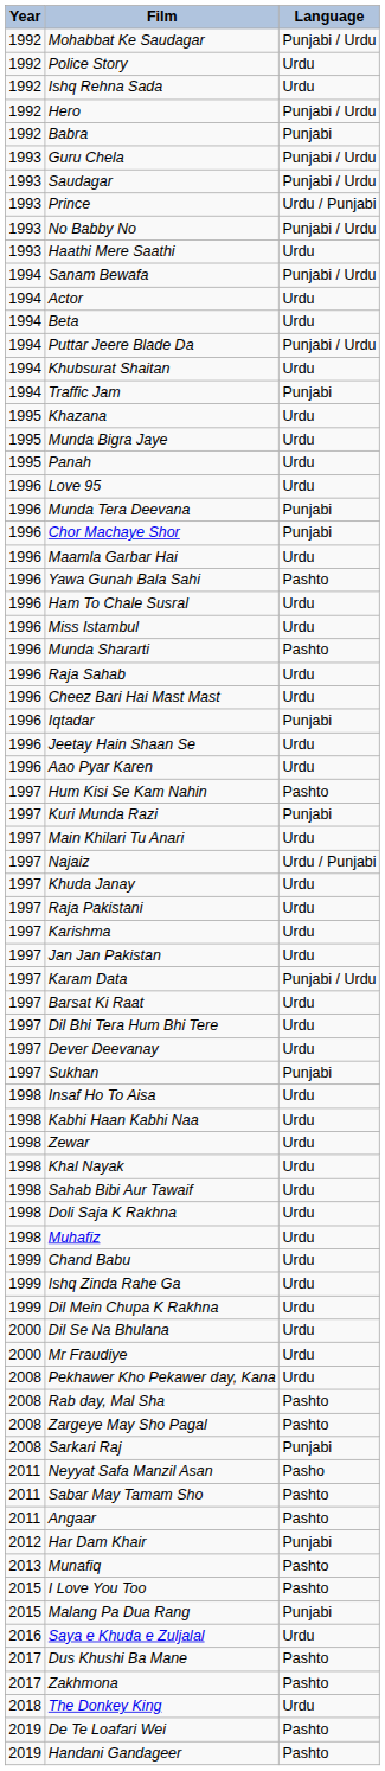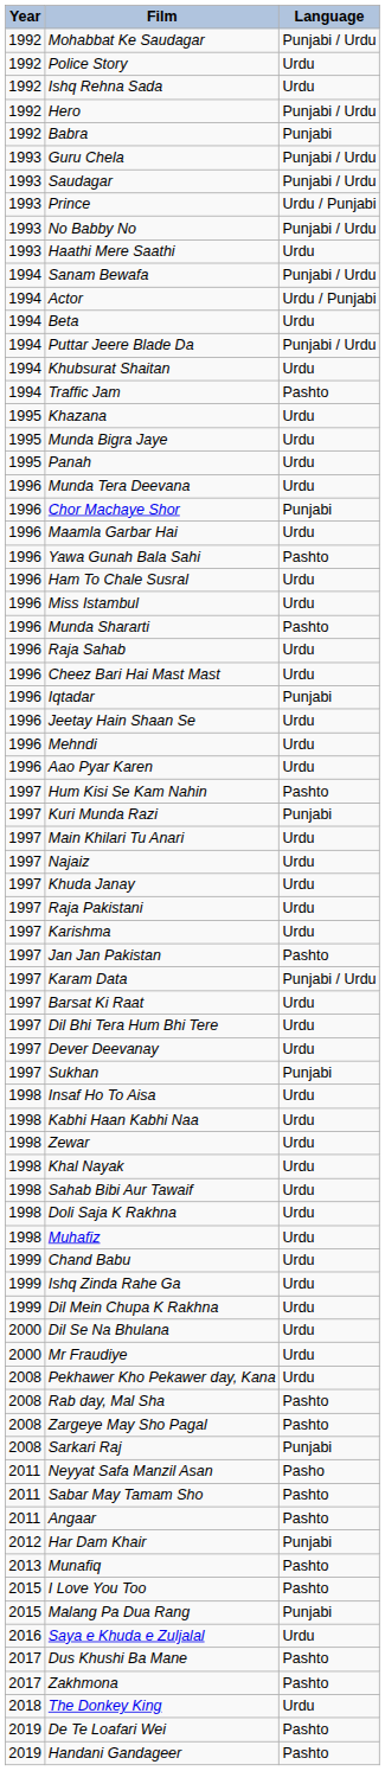Actor | Language: Urdu -> Urdu / Punjabi
Traffic Jam | Language: Punjabi -> Pashto
- row: 1996 | Love 95 | Urdu
Munda Tera Deevana | Language: Punjabi -> Urdu
+ row: 1996 | Mehndi | Urdu
Najaiz | Language: Urdu / Punjabi -> Urdu
Jan Jan Pakistan | Language: Urdu -> Pashto
